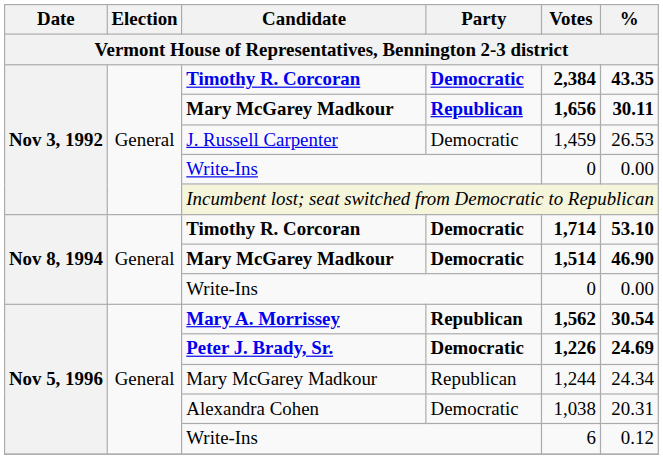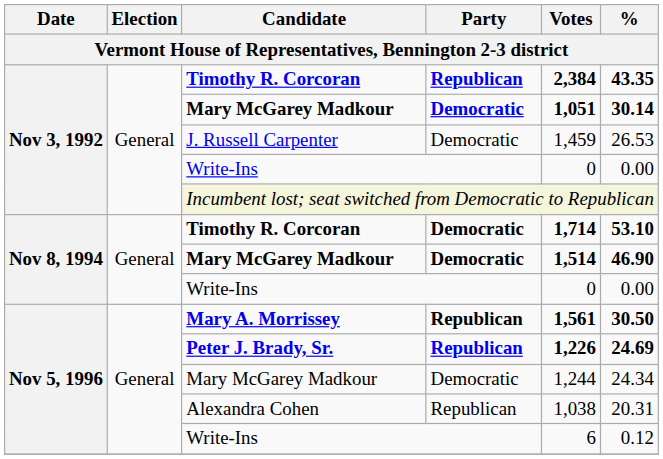Nov 3, 1992 / Timothy R. Corcoran | Party: Democratic -> Republican
Nov 3, 1992 / Mary McGarey Madkour | Party: Republican -> Democratic
Nov 3, 1992 / Mary McGarey Madkour | Votes: 1,656 -> 1,051
Nov 3, 1992 / Mary McGarey Madkour | %: 30.11 -> 30.14
Mary A. Morrissey | Votes: 1,562 -> 1,561
Mary A. Morrissey | %: 30.54 -> 30.50
Peter J. Brady, Sr. | Party: Democratic -> Republican
Nov 5, 1996 / Mary McGarey Madkour | Party: Republican -> Democratic
Alexandra Cohen | Party: Democratic -> Republican
